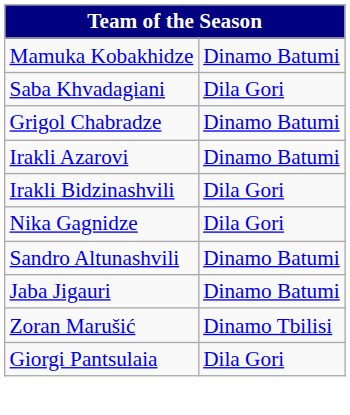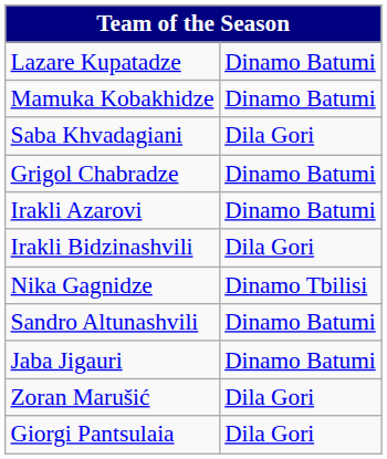+ row: Lazare Kupatadze | Dinamo Batumi
Nika Gagnidze | column 2: Dila Gori -> Dinamo Tbilisi
Zoran Marušić | column 2: Dinamo Tbilisi -> Dila Gori
